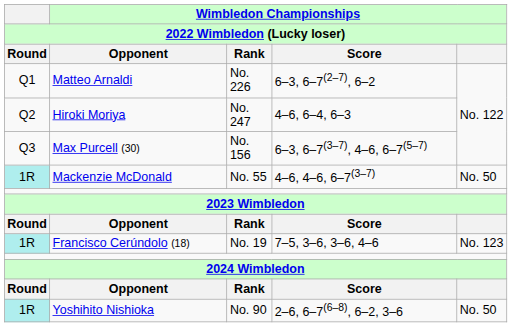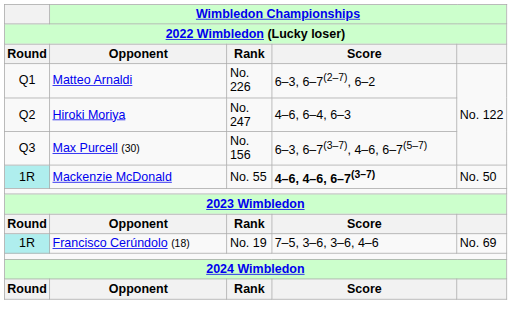Mackenzie McDonald | Wimbledon Championships / Score: normal -> bold
Francisco Cerúndolo (18) | Wimbledon Championships: No. 123 -> No. 69
- row: 1R | Yoshihito Nishioka | No. 90 | 2–6, 6–7(6–8), 6–2, 3–6 | No. 50
